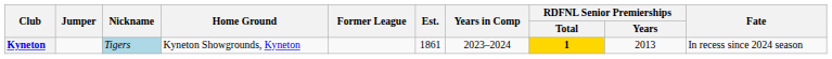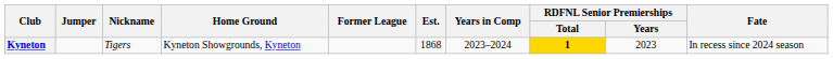Kyneton | Nickname: lightblue background -> no background
Kyneton | Est.: 1861 -> 1868
Kyneton | RDFNL Senior Premierships / Years: 2013 -> 2023
